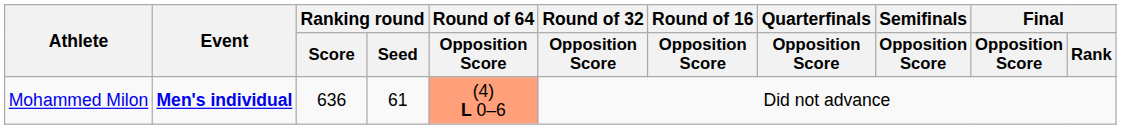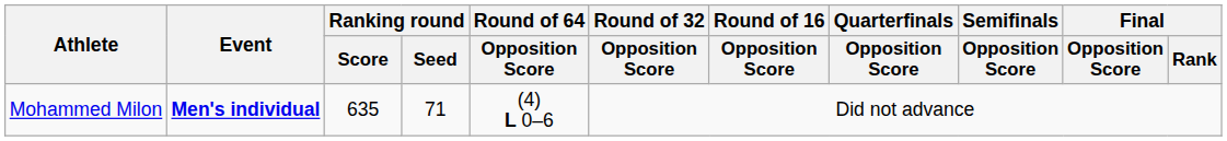Mohammed Milon | Ranking round / Score: 636 -> 635
Mohammed Milon | Ranking round / Seed: 61 -> 71
Mohammed Milon | Round of 64 / Opposition Score: lightsalmon background -> no background
